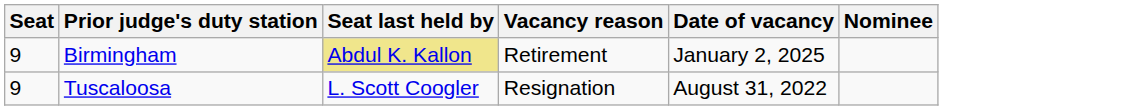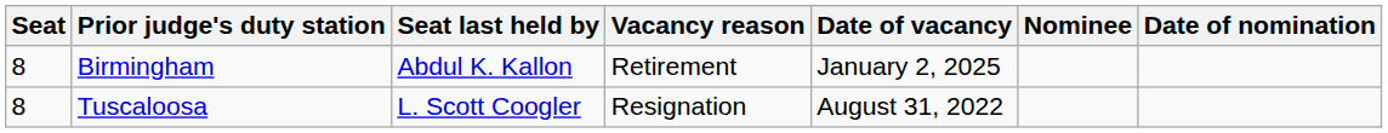+ column: Date of nomination
Birmingham | Seat: 9 -> 8
Birmingham | Seat last held by: khaki background -> no background
Tuscaloosa | Seat: 9 -> 8
